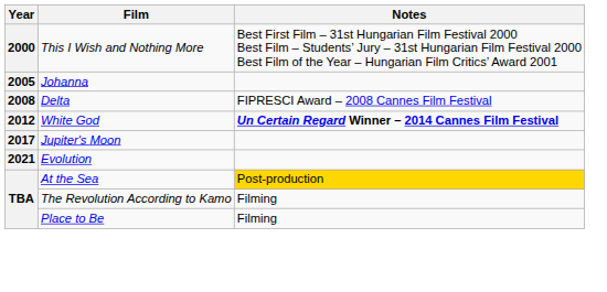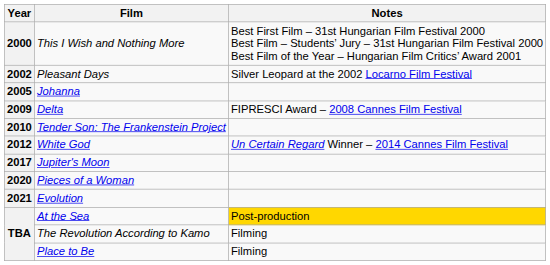+ row: 2002 | Pleasant Days | Silver Leopard at the 2002 Locarno Film Festival
Delta | Year: 2008 -> 2009
+ row: 2010 | Tender Son: The Frankenstein Project
White God | Notes: bold -> normal
+ row: 2020 | Pieces of a Woman
